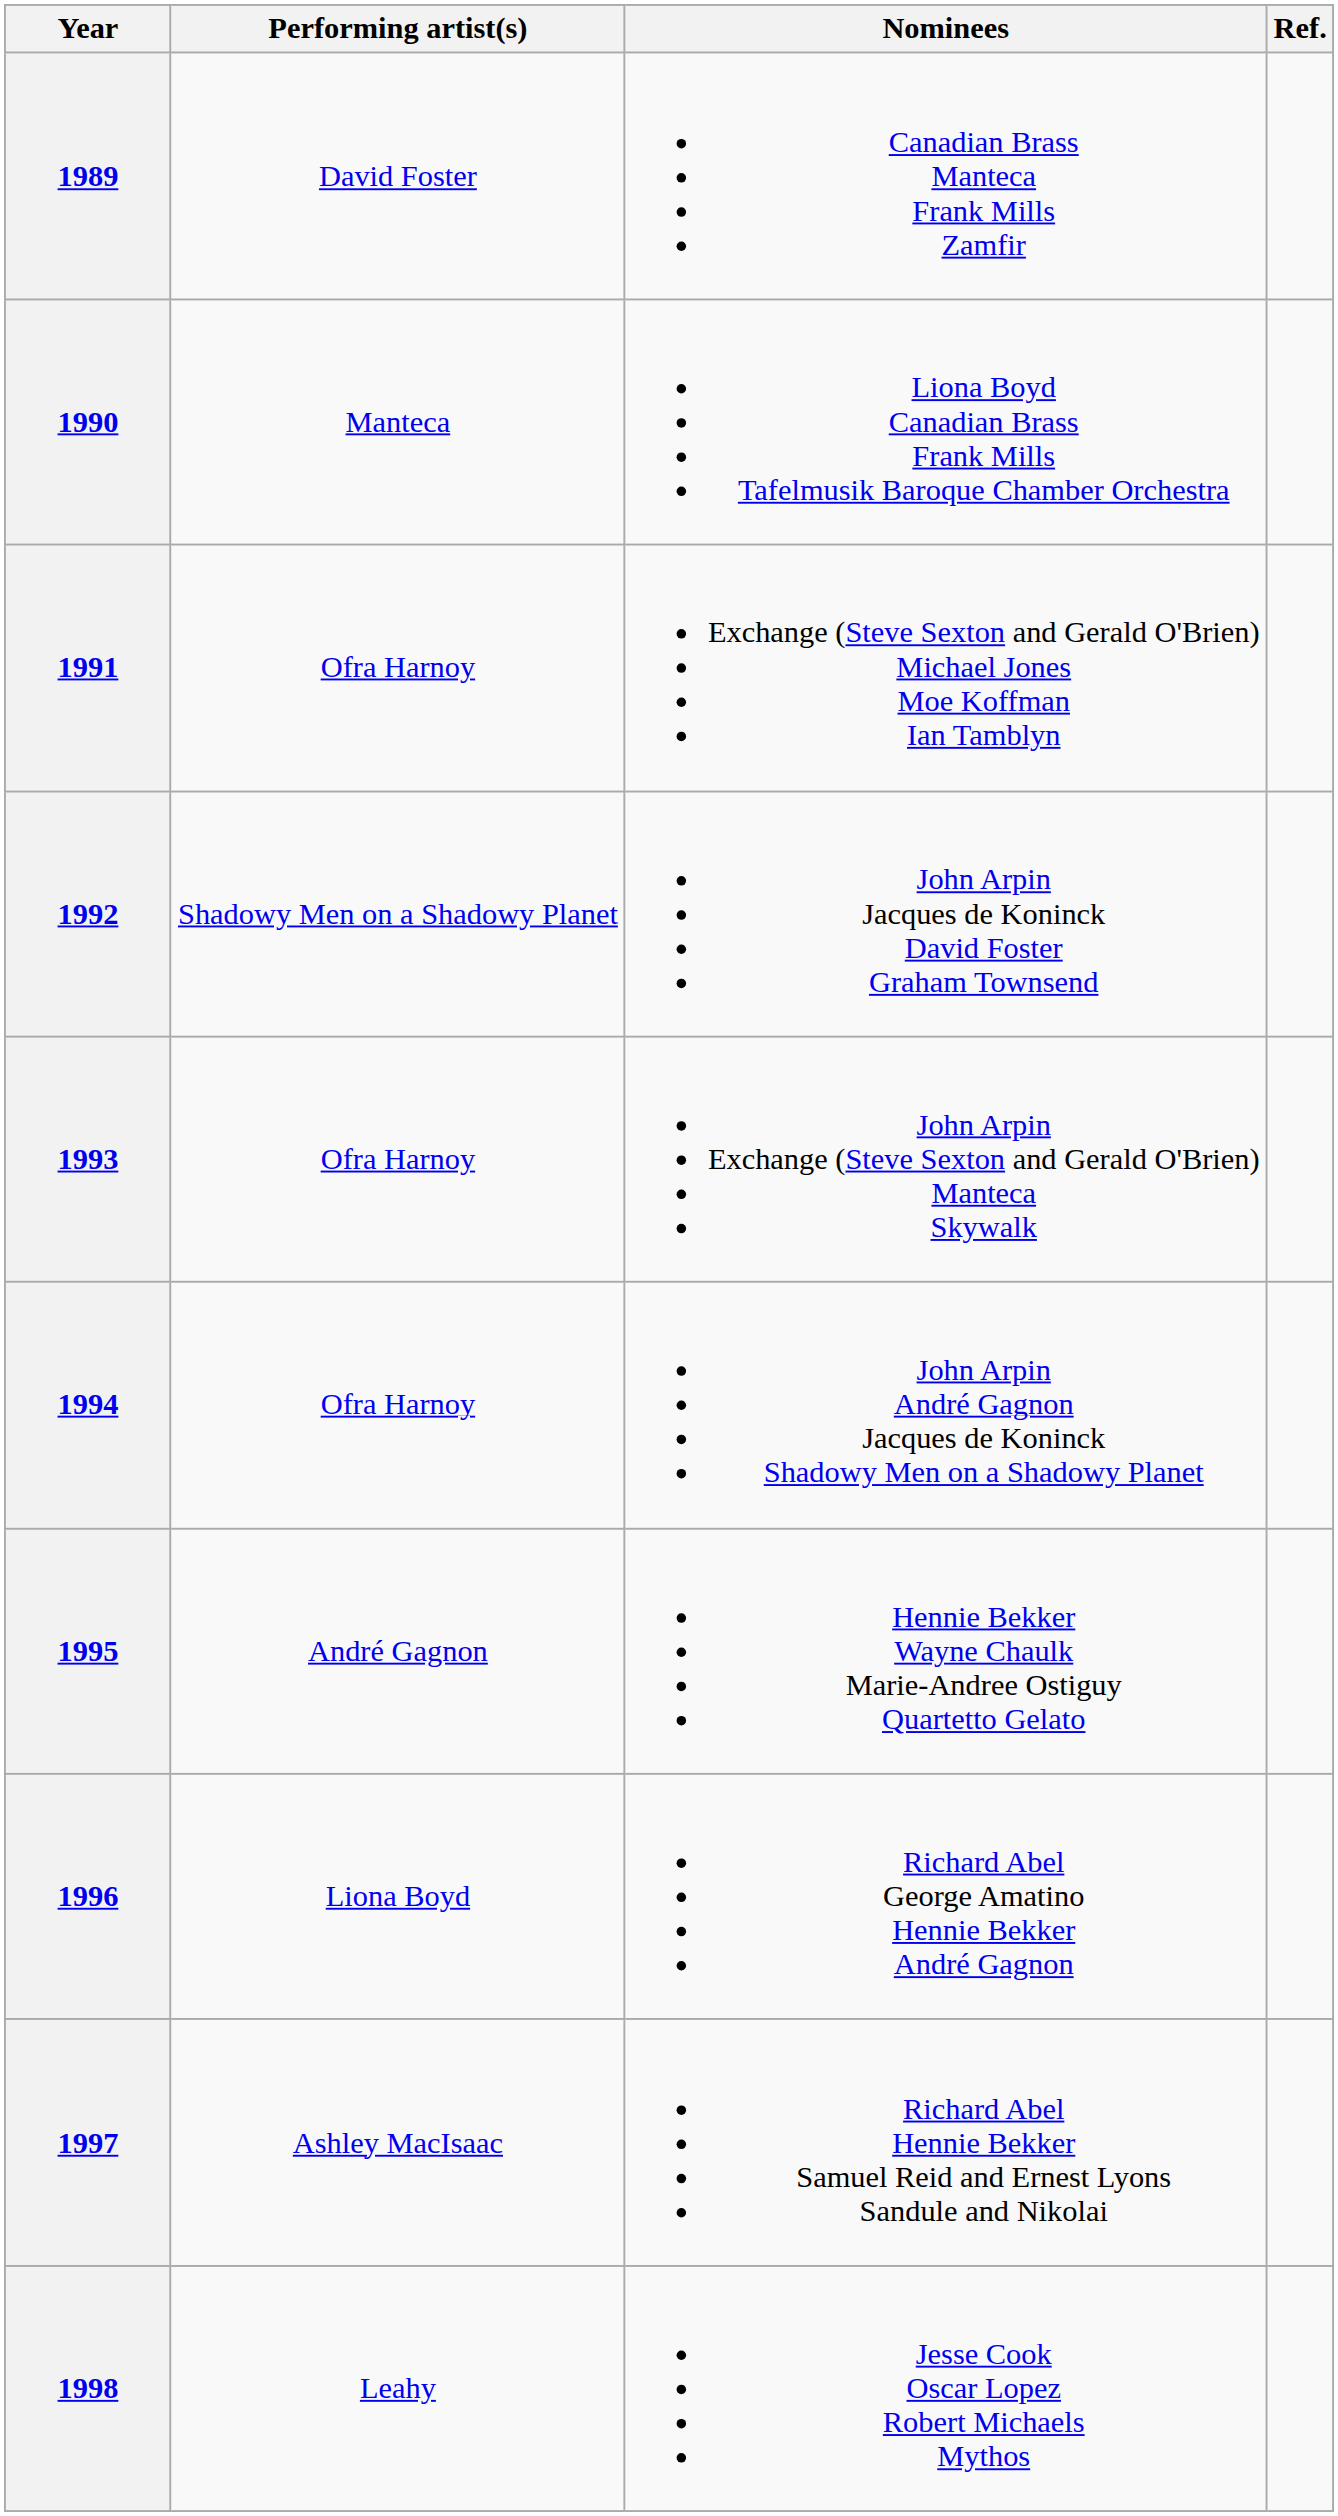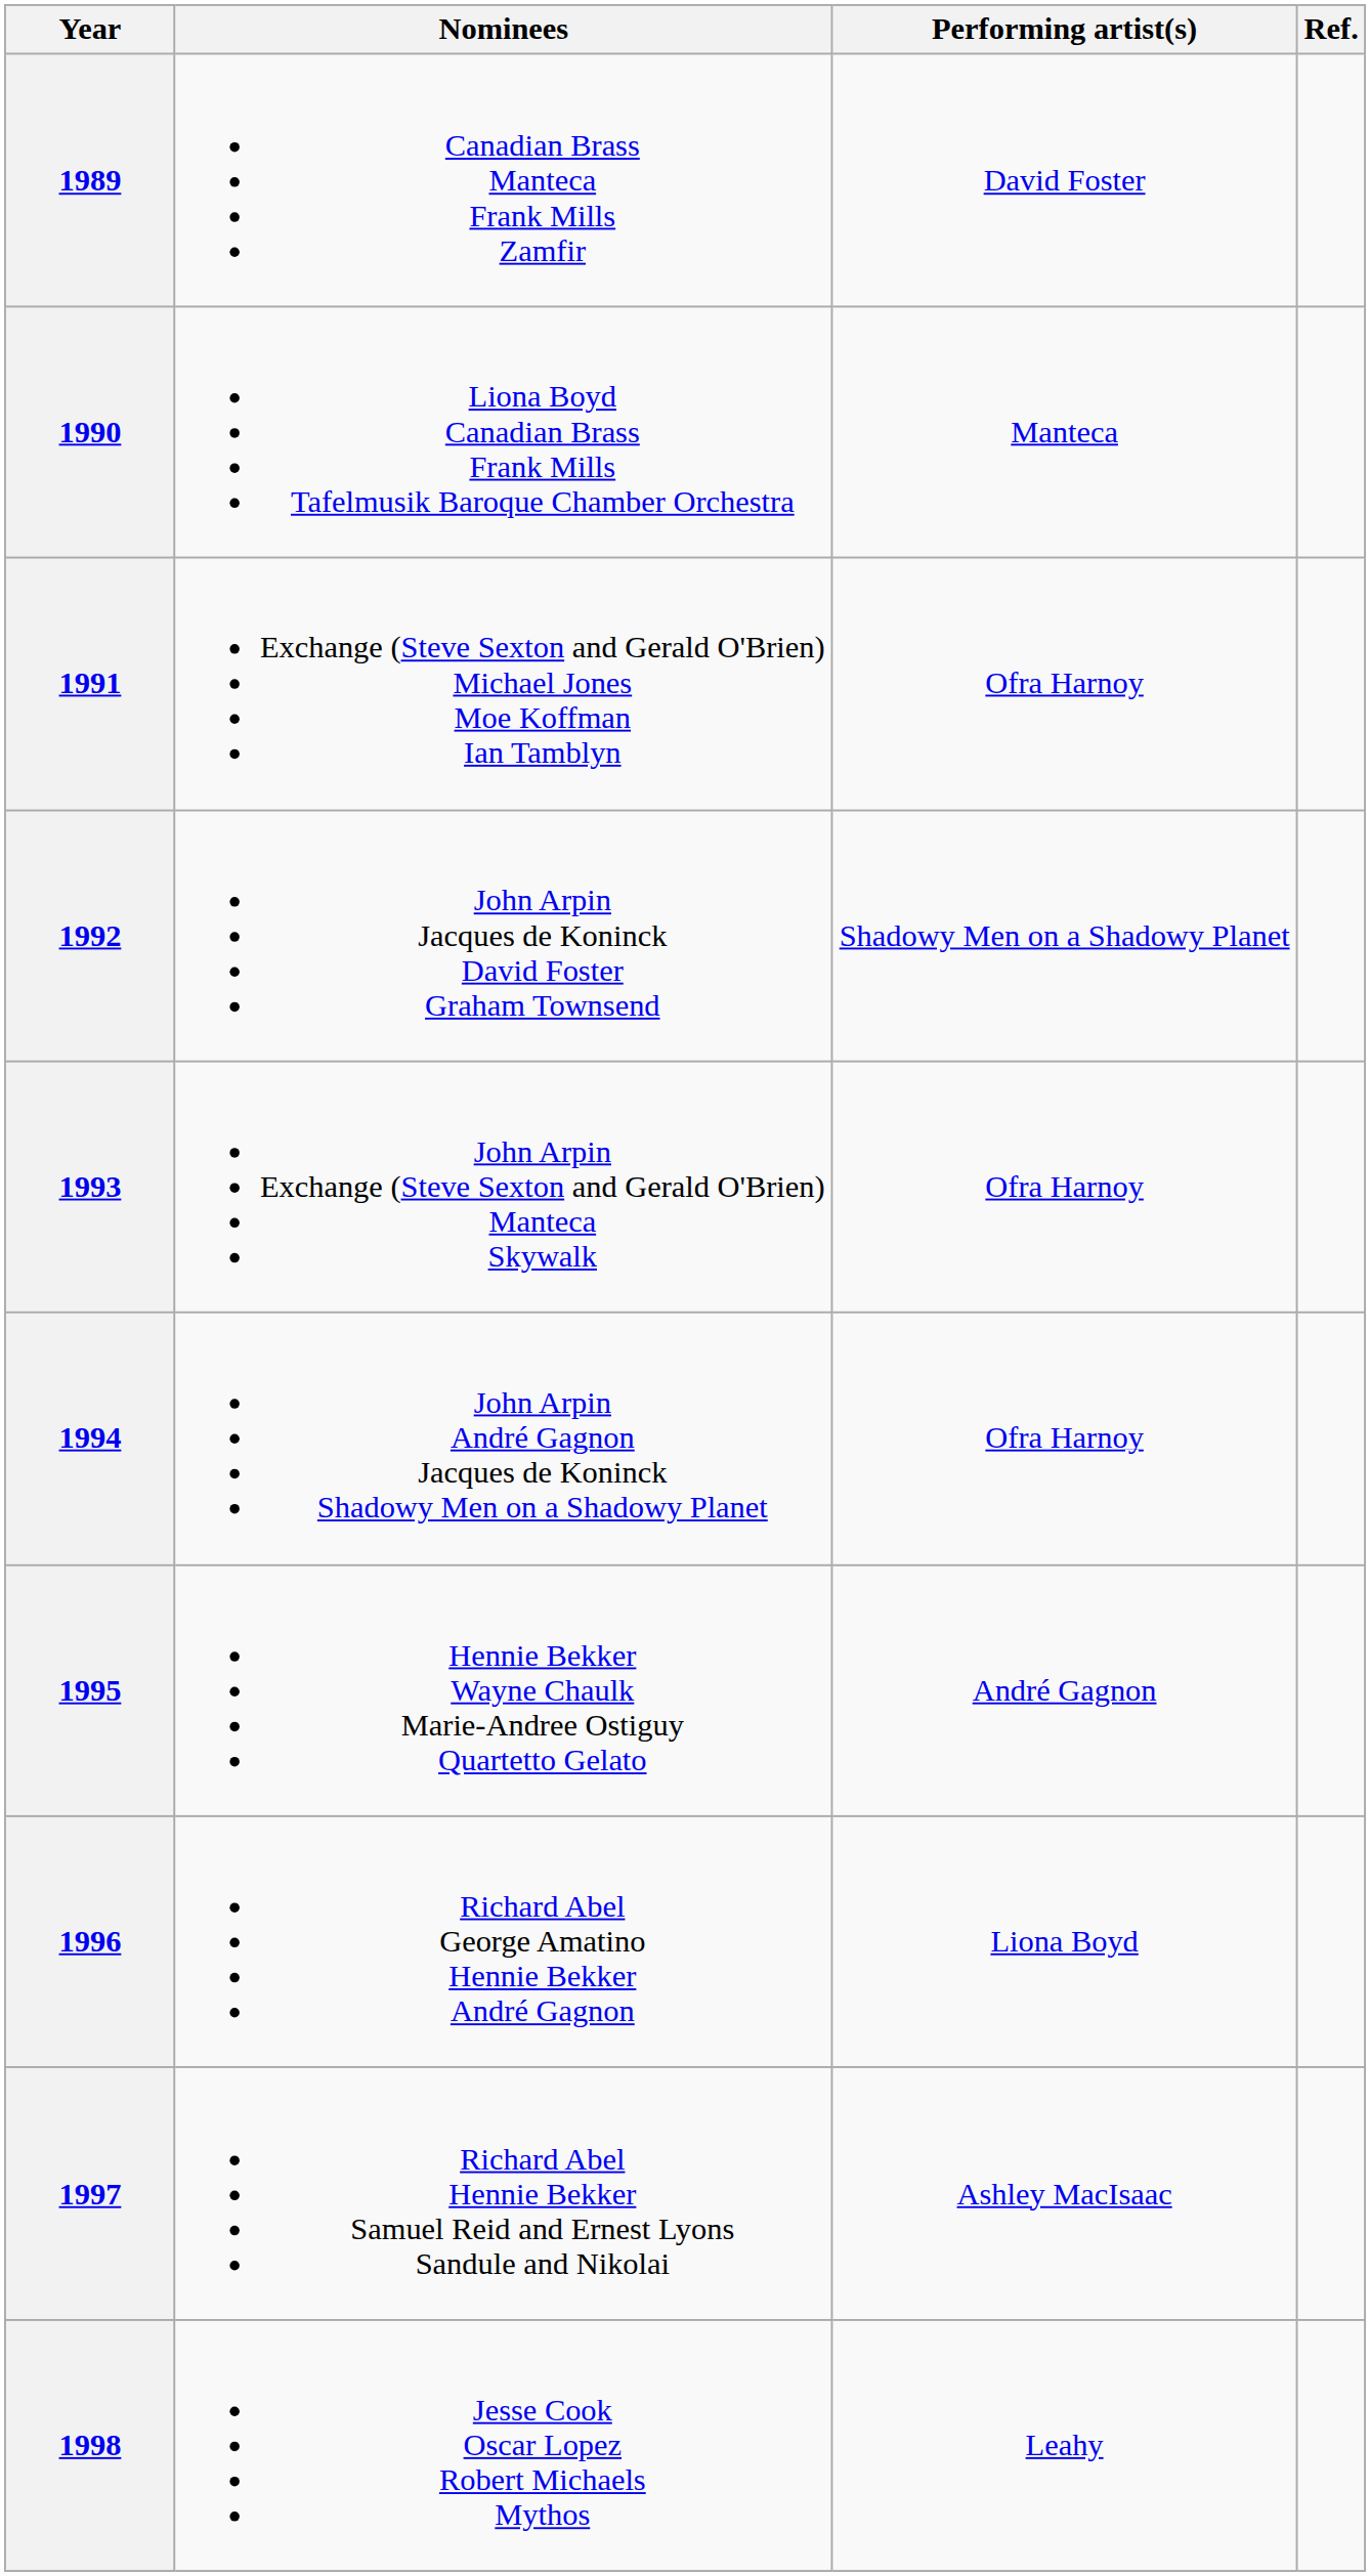columns swapped: Performing artist(s) <-> Nominees
